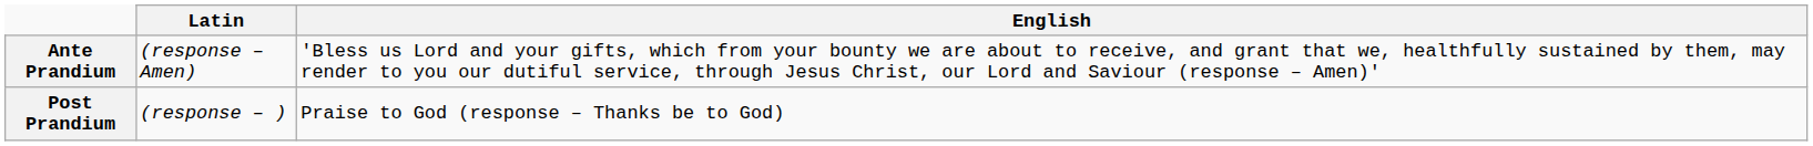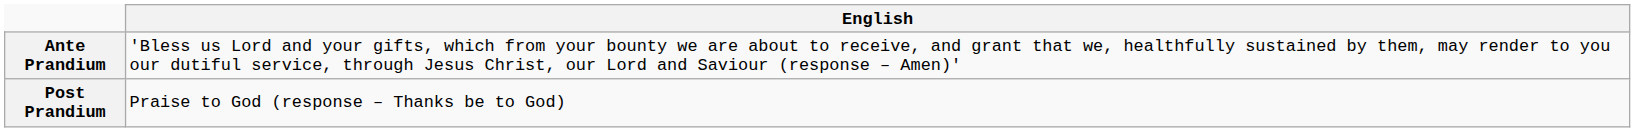- column: Latin | (response – Amen) | (response – )
